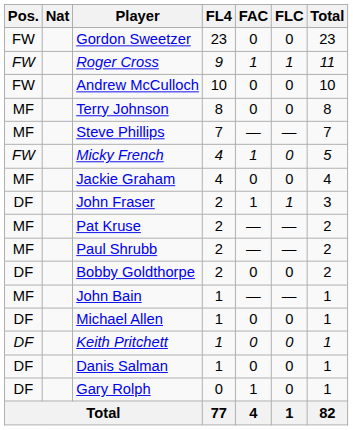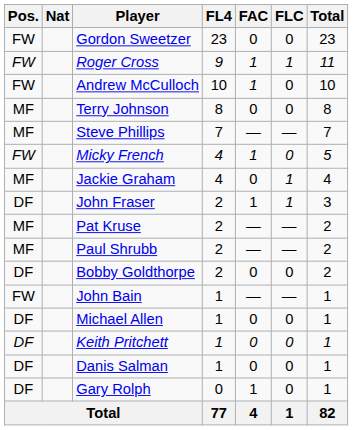Andrew McCulloch | FAC: 0 -> 1
Jackie Graham | FLC: 0 -> 1
John Bain | Pos.: MF -> FW
